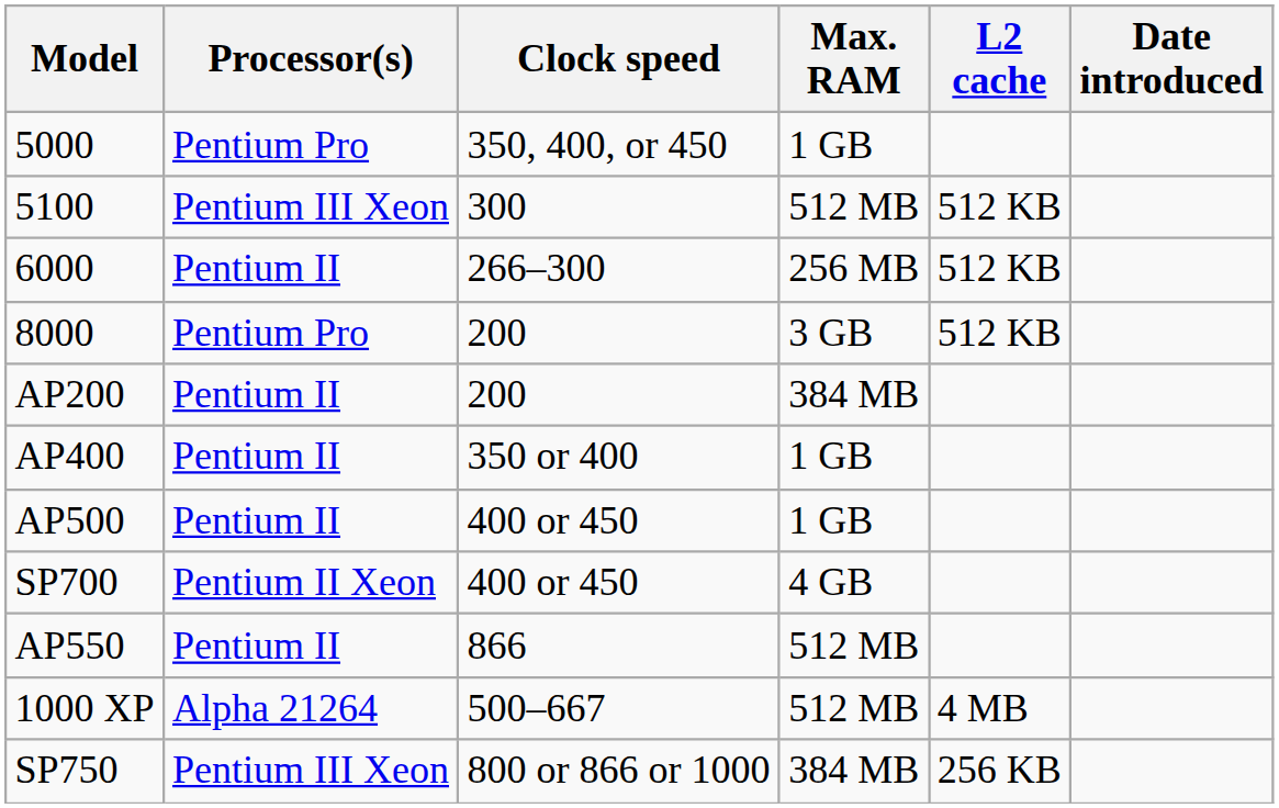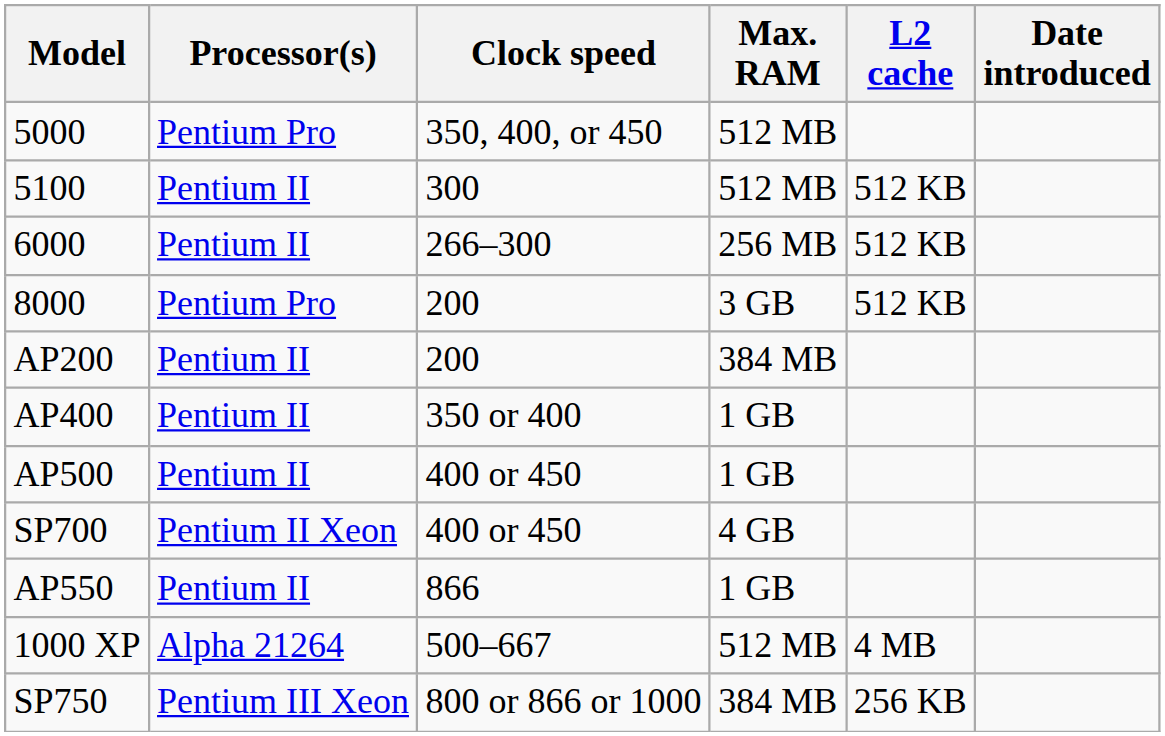5000 | Max. RAM: 1 GB -> 512 MB
5100 | Processor(s): Pentium III Xeon -> Pentium II
AP550 | Max. RAM: 512 MB -> 1 GB
